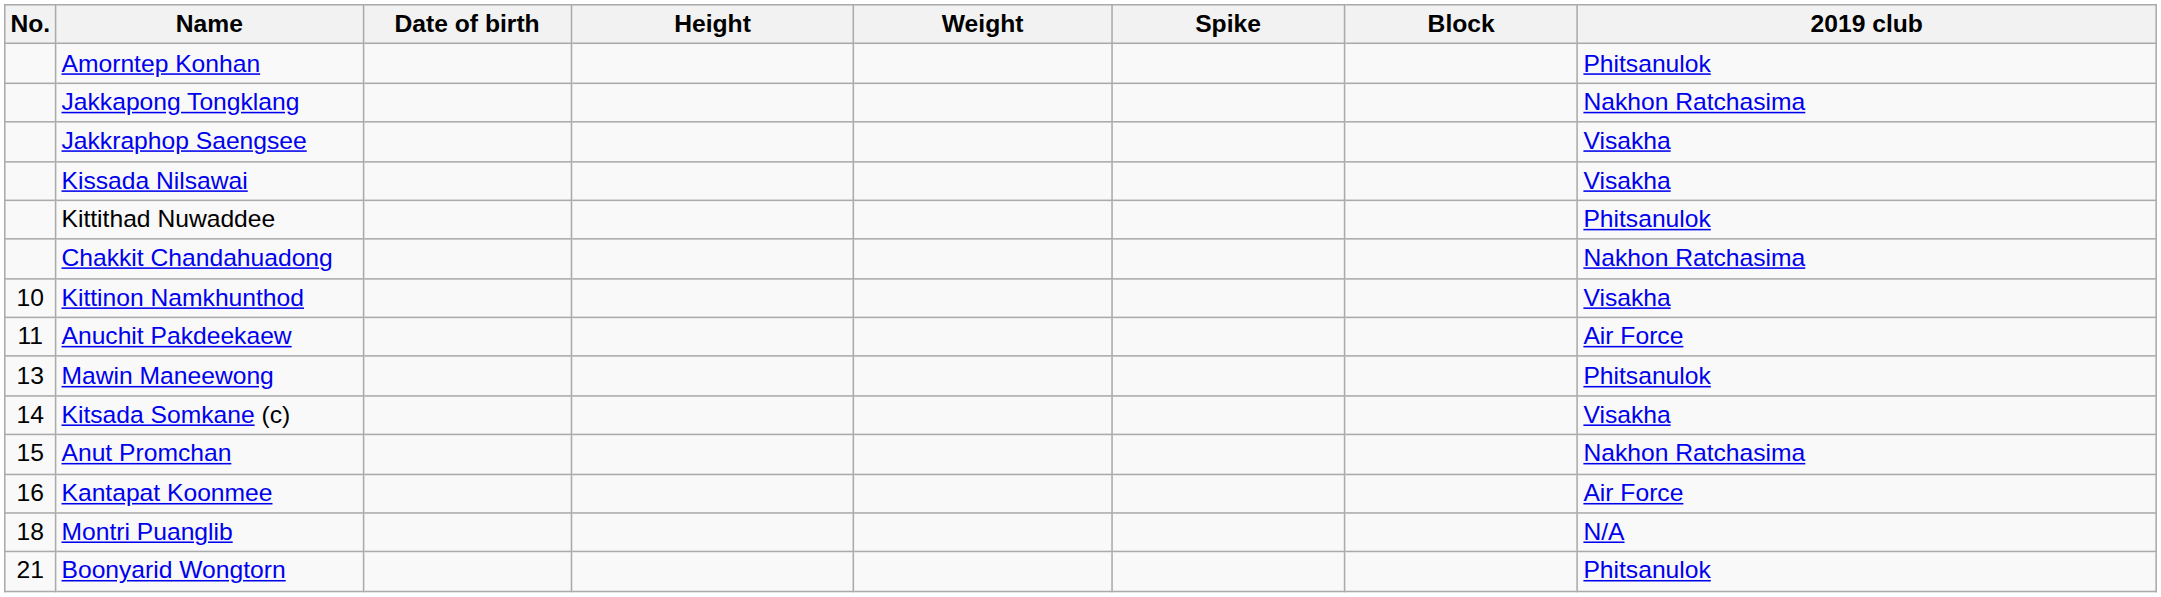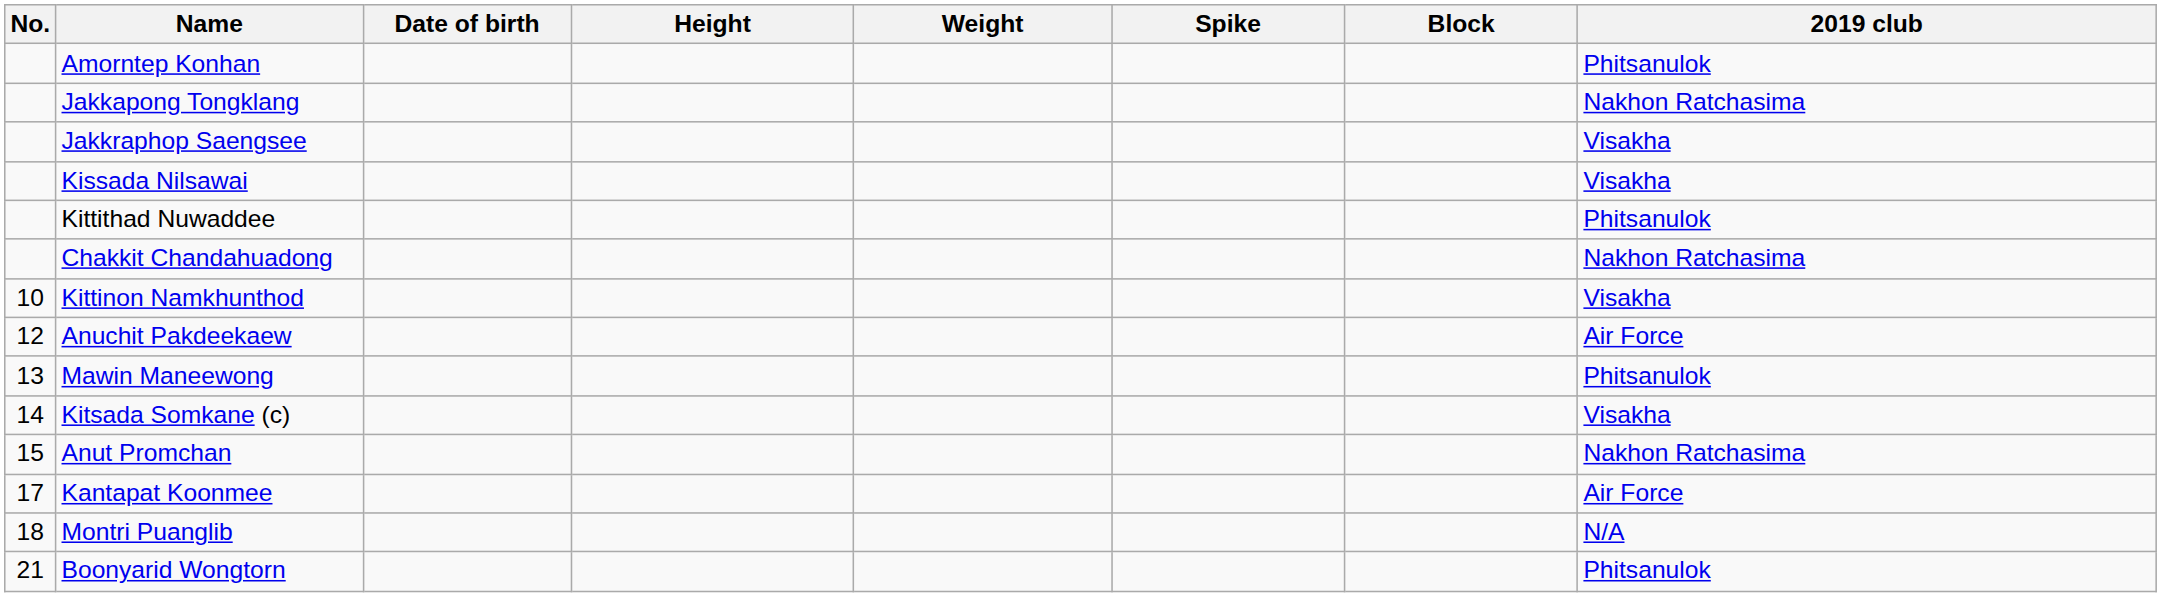Anuchit Pakdeekaew | No.: 11 -> 12
Kantapat Koonmee | No.: 16 -> 17
